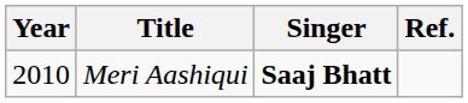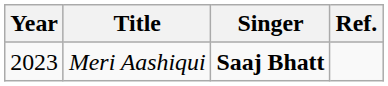Meri Aashiqui | Year: 2010 -> 2023
